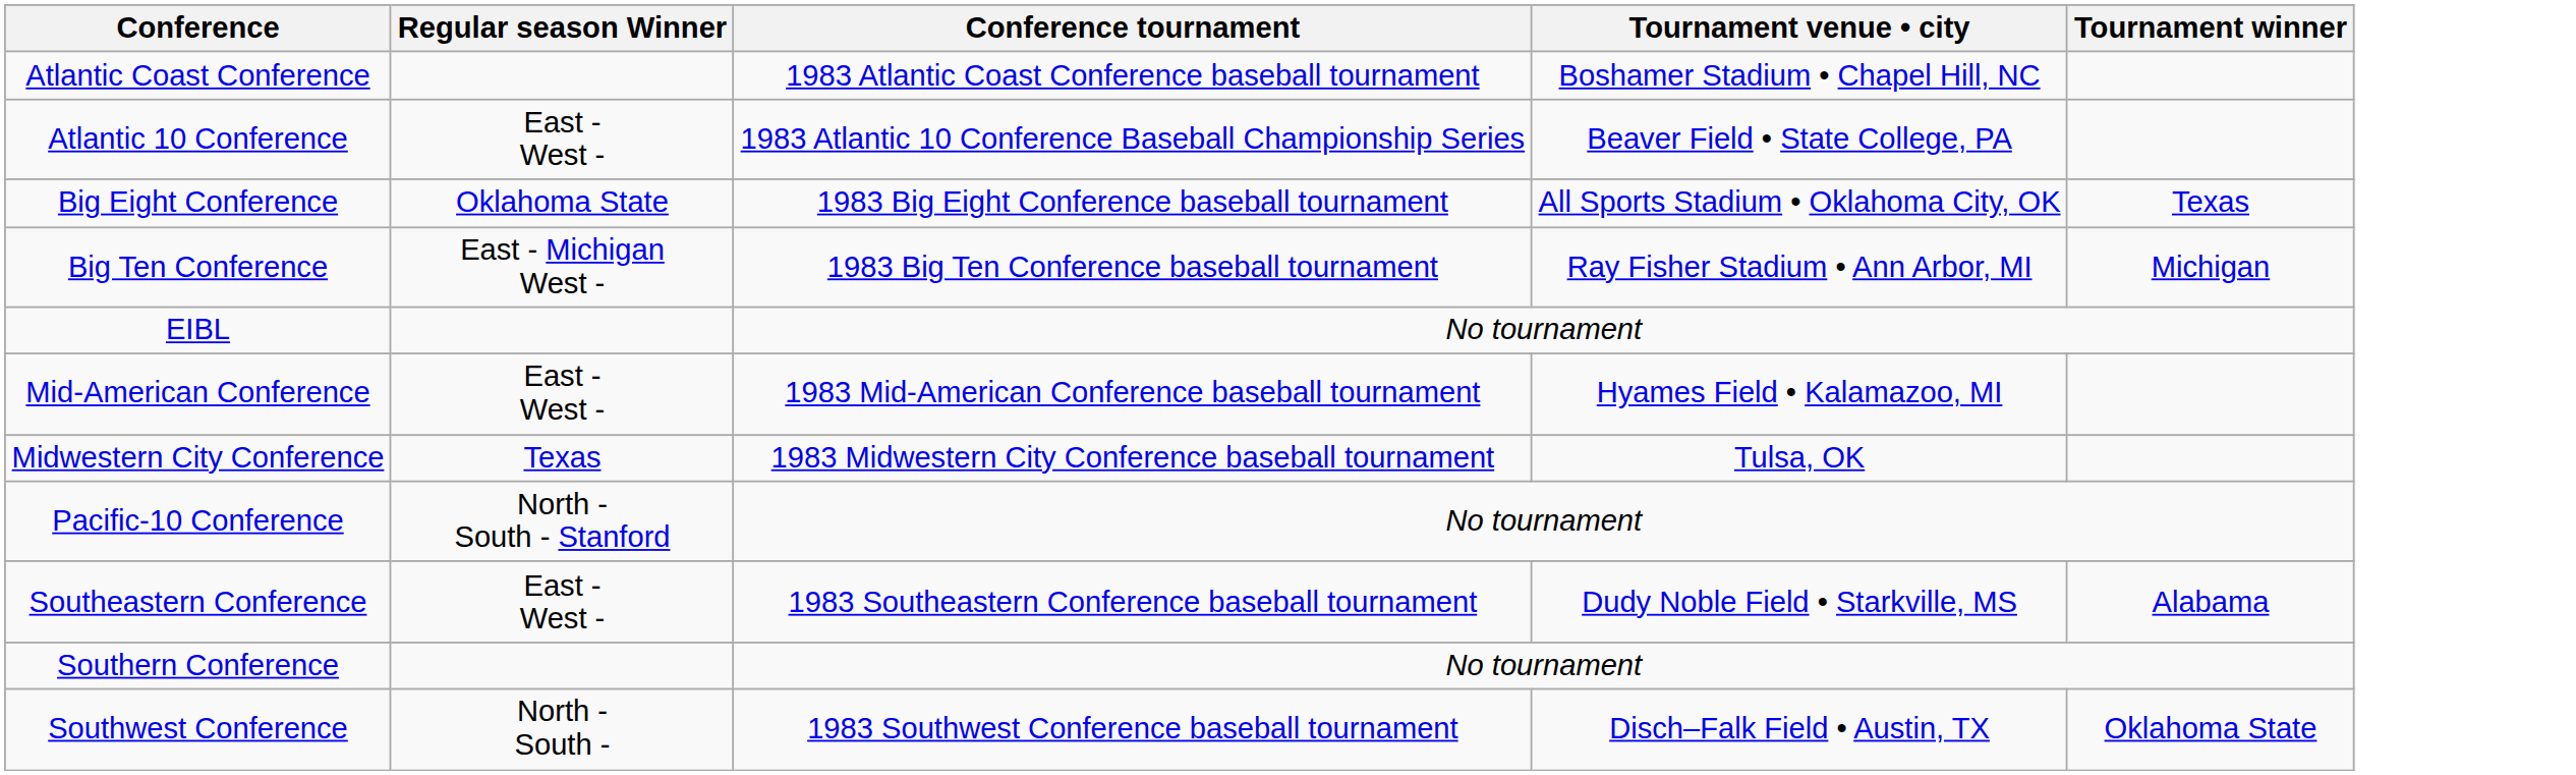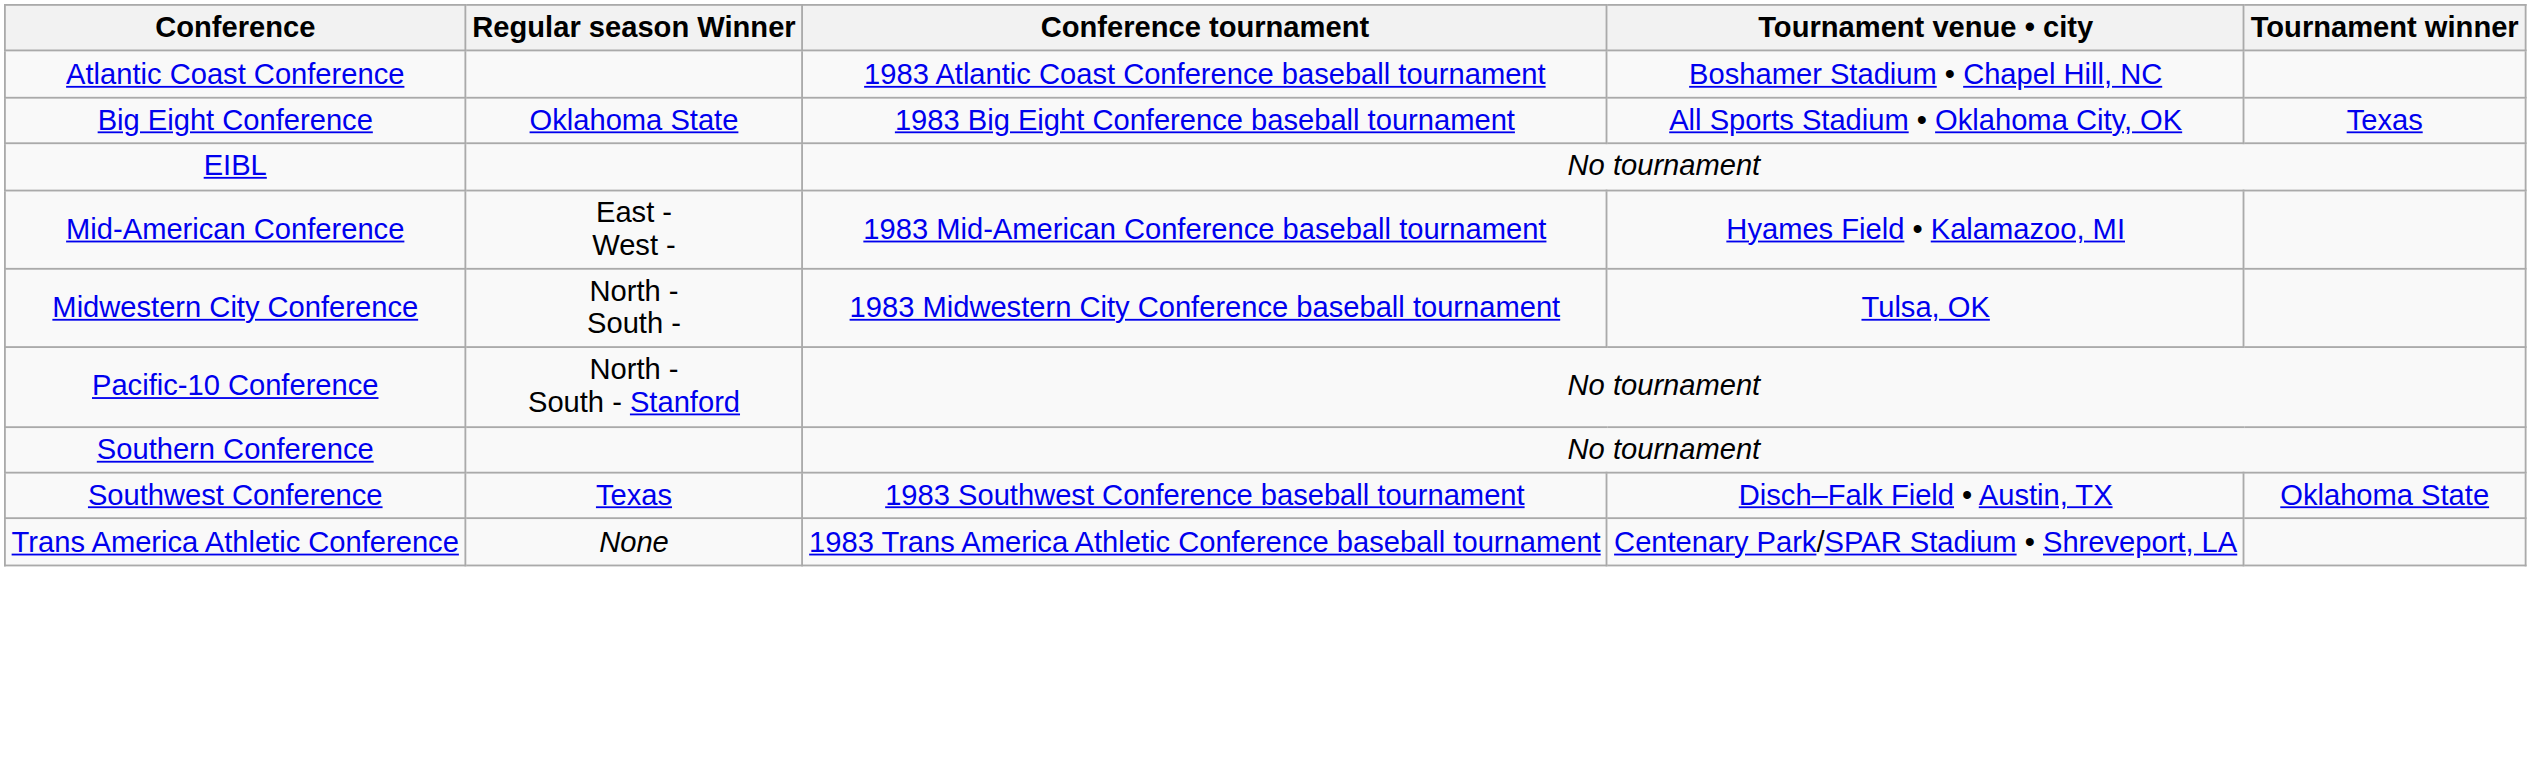- row: Atlantic 10 Conference | East - West - | 1983 Atlantic 10 Conference Baseball Championship Series | Beaver Field • State College, PA
- row: Big Ten Conference | East - Michigan West - | 1983 Big Ten Conference baseball tournament | Ray Fisher Stadium • Ann Arbor, MI | Michigan
Midwestern City Conference | Regular season Winner: Texas -> North - South -
- row: Southeastern Conference | East - West - | 1983 Southeastern Conference baseball tournament | Dudy Noble Field • Starkville, MS | Alabama
Southwest Conference | Regular season Winner: North - South - -> Texas
+ row: Trans America Athletic Conference | None | 1983 Trans America Athletic Conference baseball tournament | Centenary Park/SPAR Stadium • Shreveport, LA
